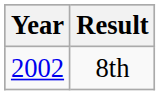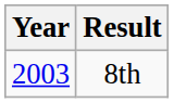8th | Year: 2002 -> 2003
